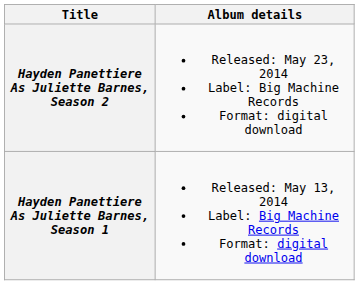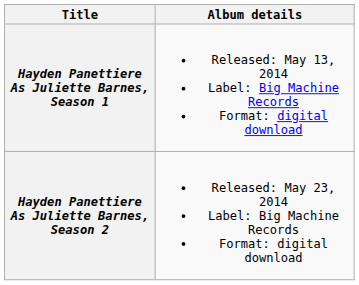rows swapped: Hayden Panettiere As Juliette Barnes, Season 1 <-> Hayden Panettiere As Juliette Barnes, Season 2
